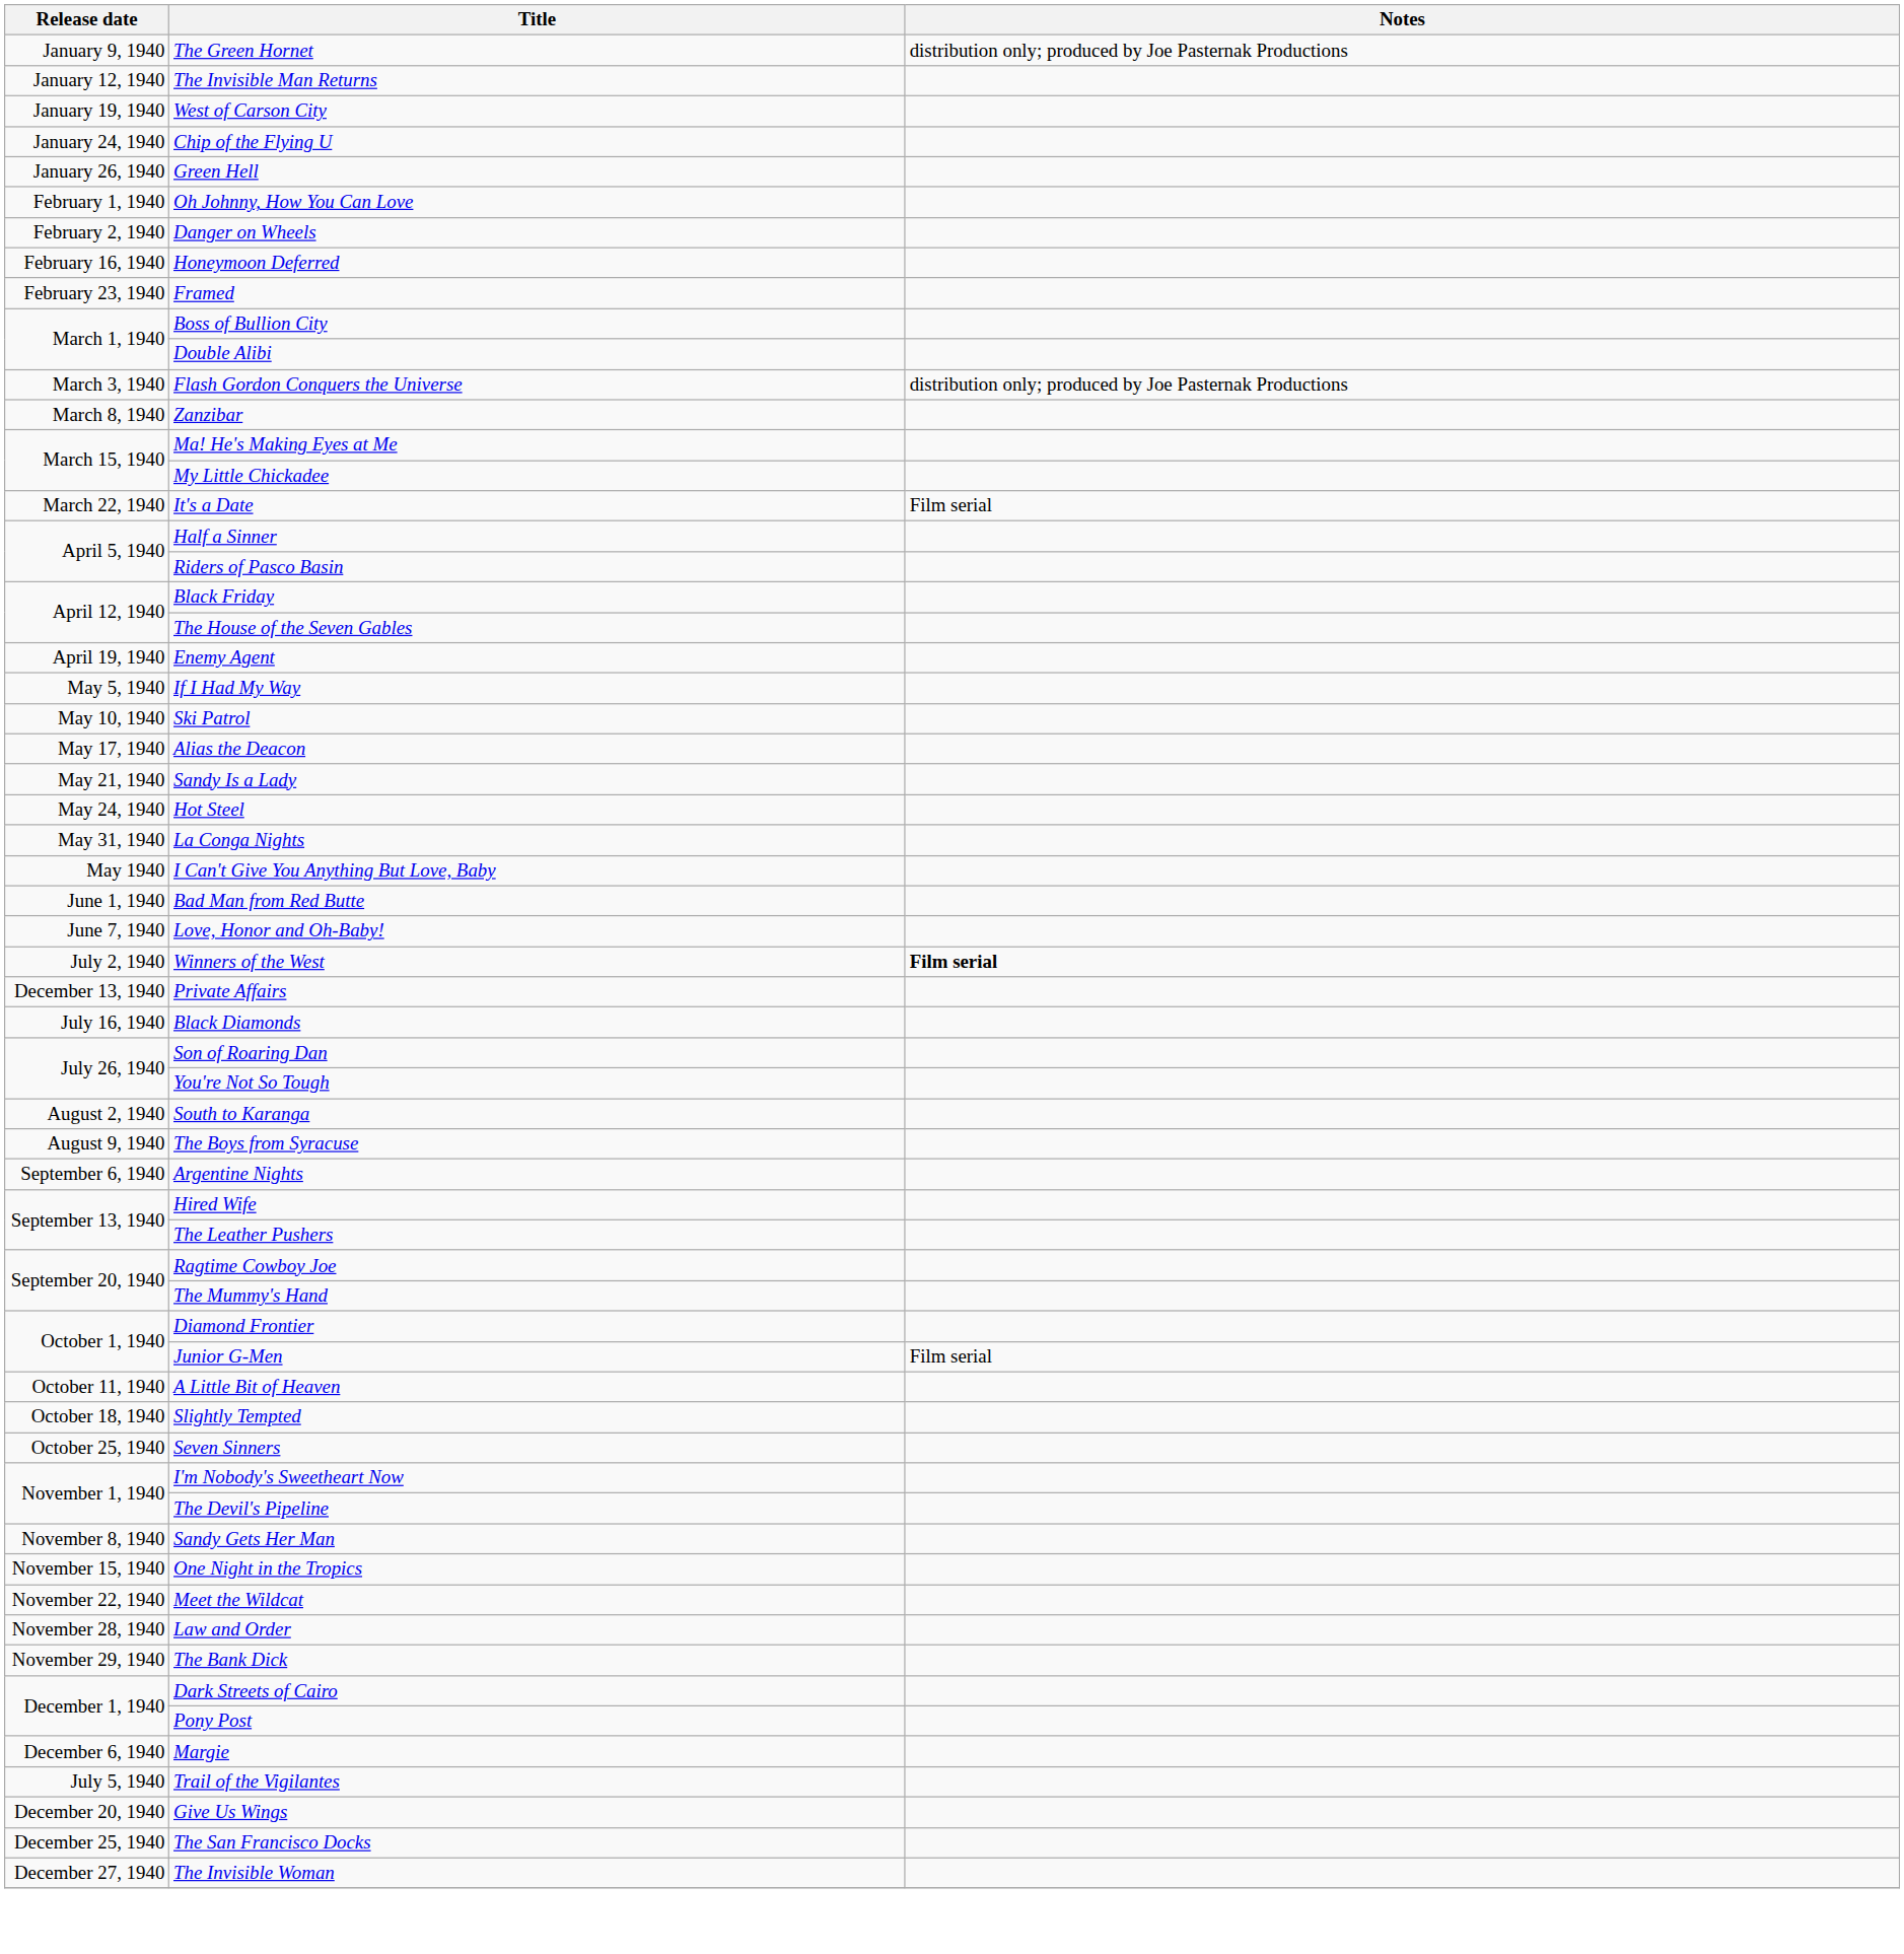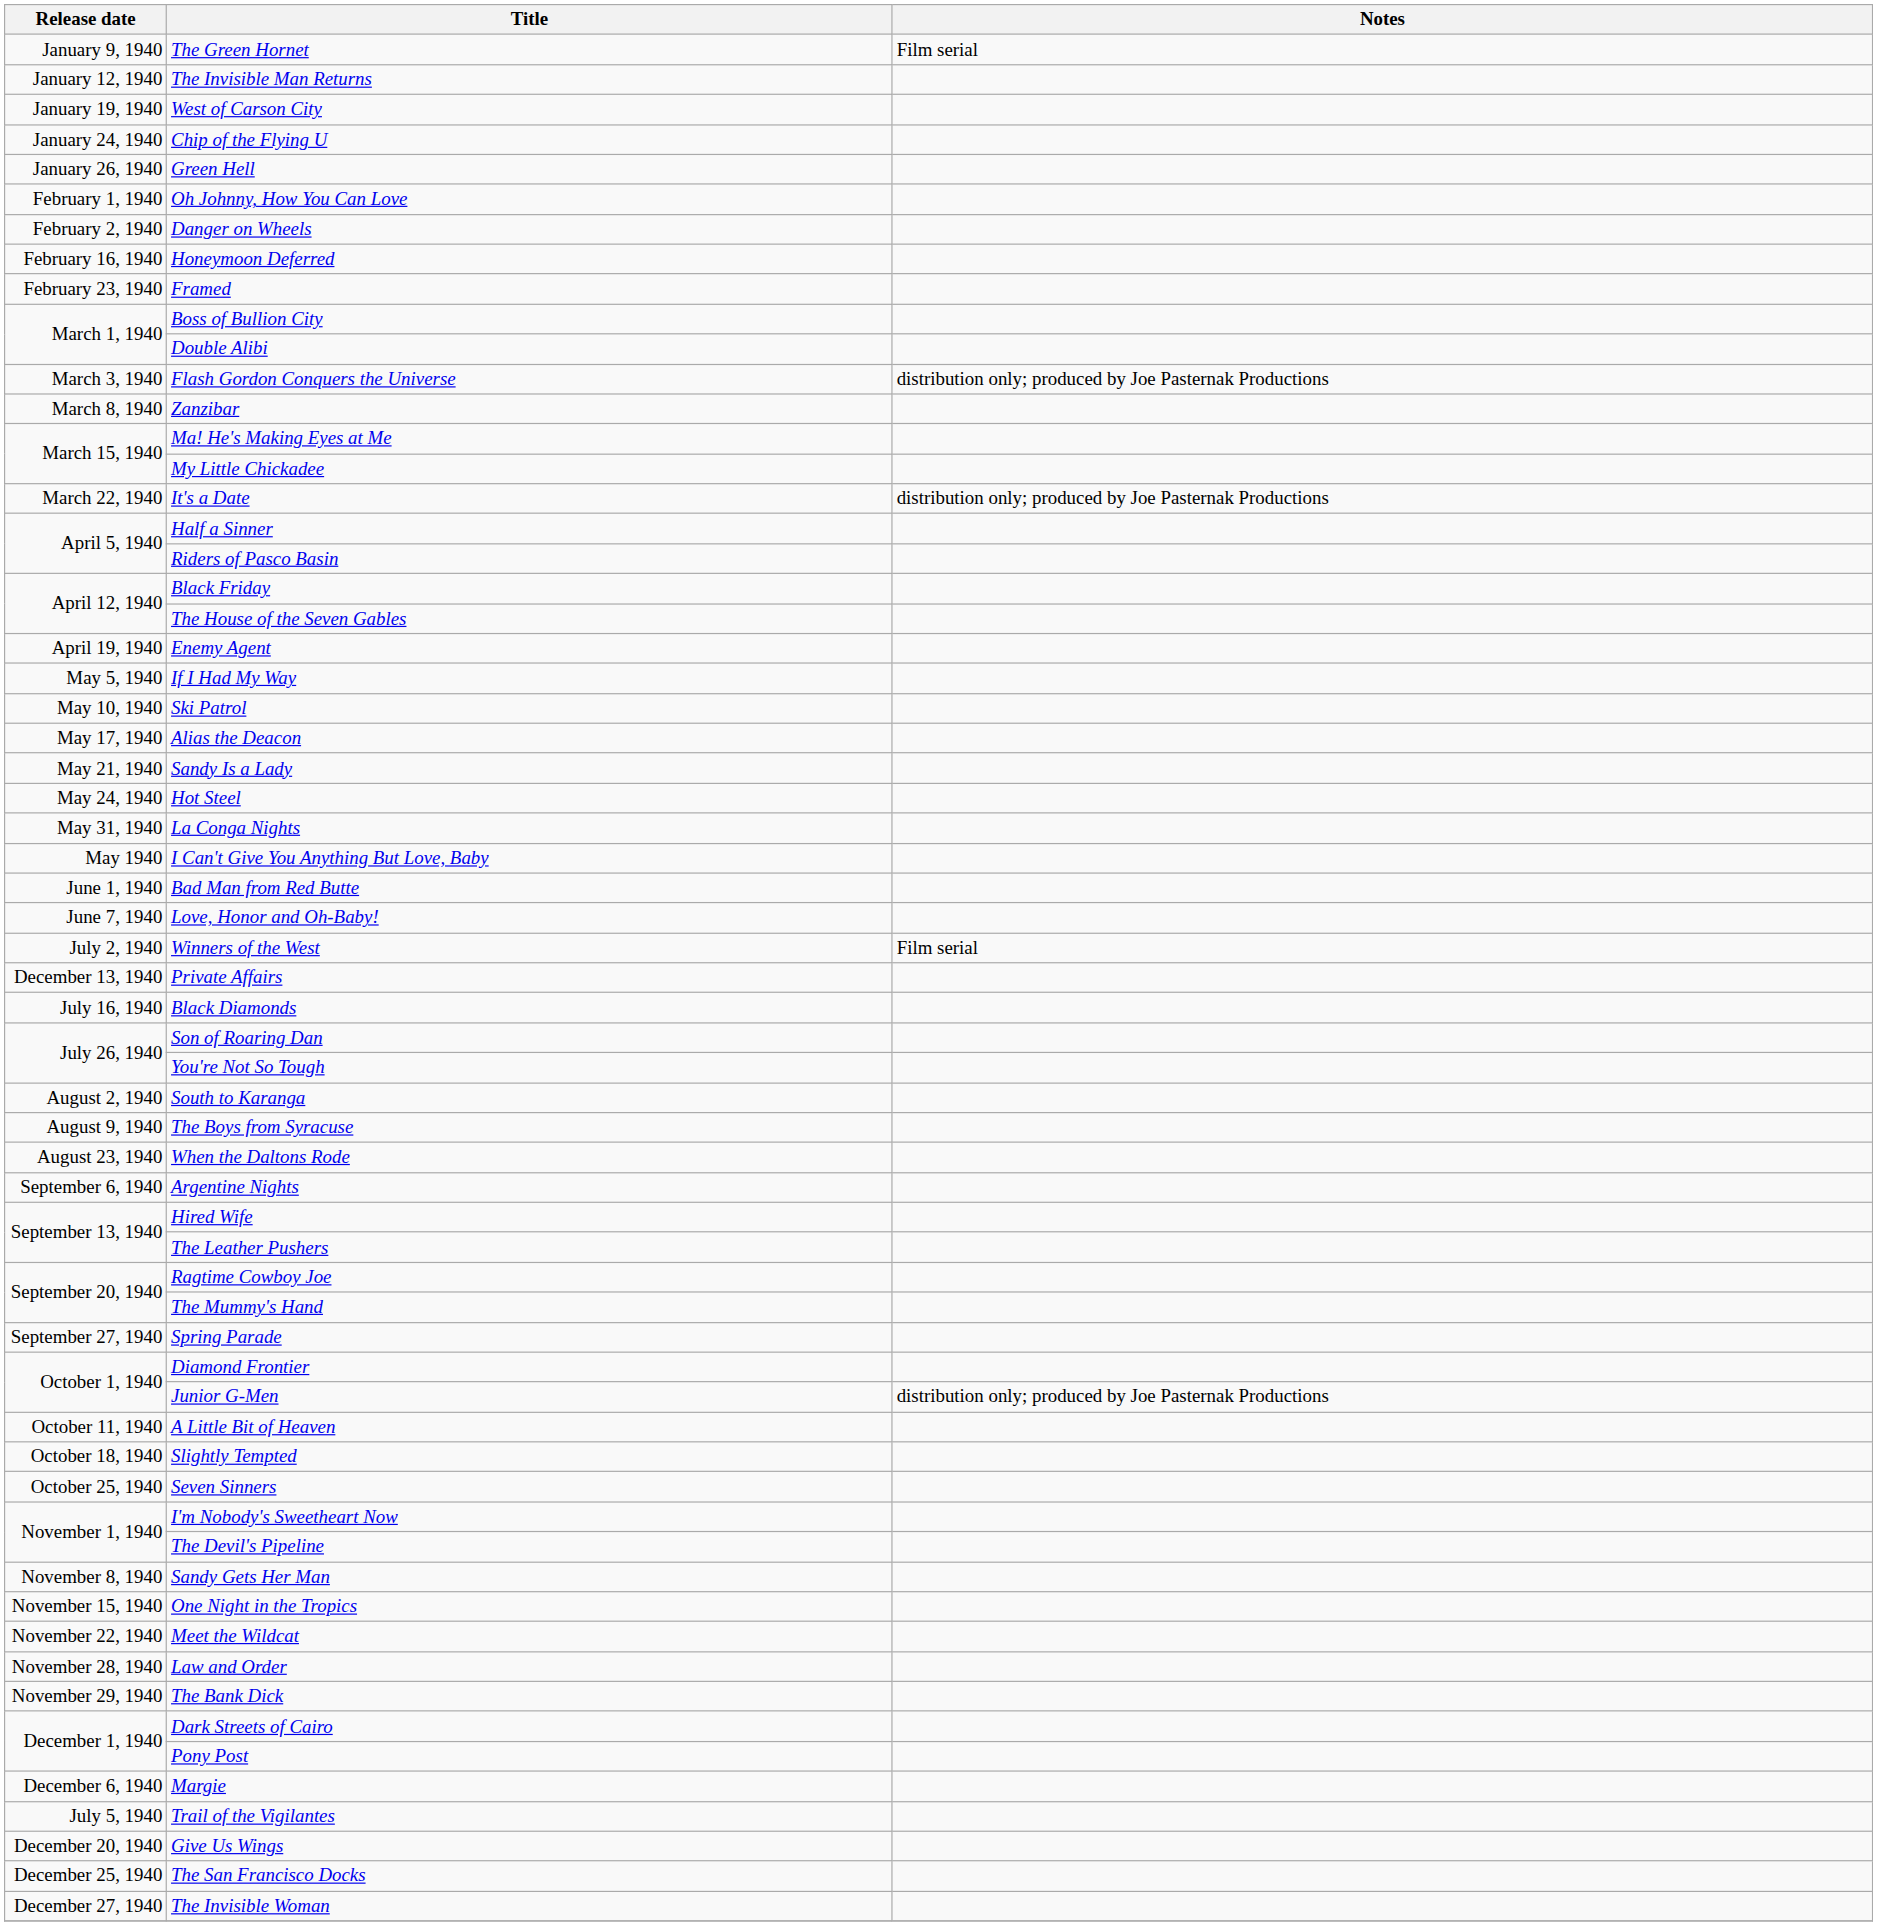The Green Hornet | Notes: distribution only; produced by Joe Pasternak Productions -> Film serial
It's a Date | Notes: Film serial -> distribution only; produced by Joe Pasternak Productions
Winners of the West | Notes: bold -> normal
+ row: August 23, 1940 | When the Daltons Rode
+ row: September 27, 1940 | Spring Parade
Junior G-Men | Notes: Film serial -> distribution only; produced by Joe Pasternak Productions
